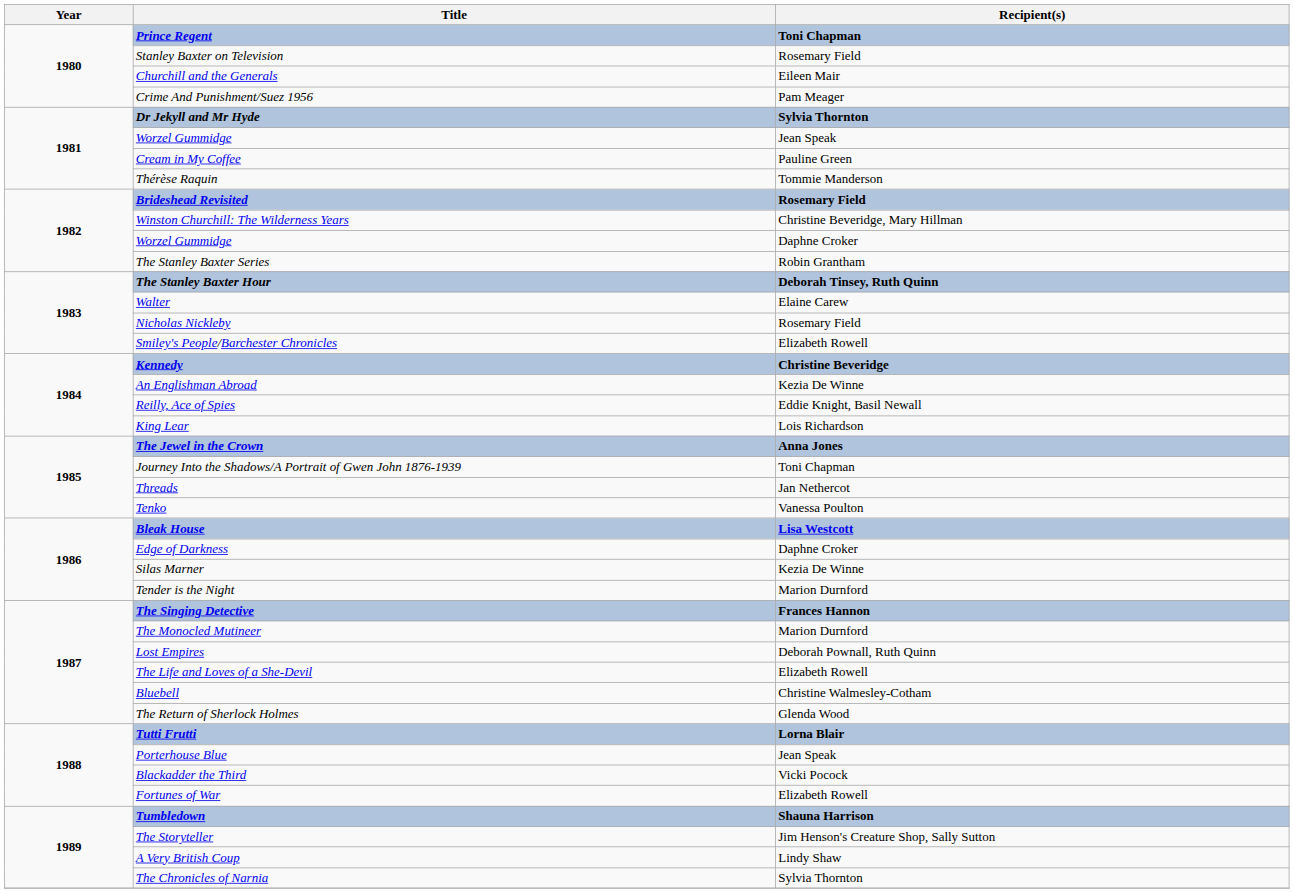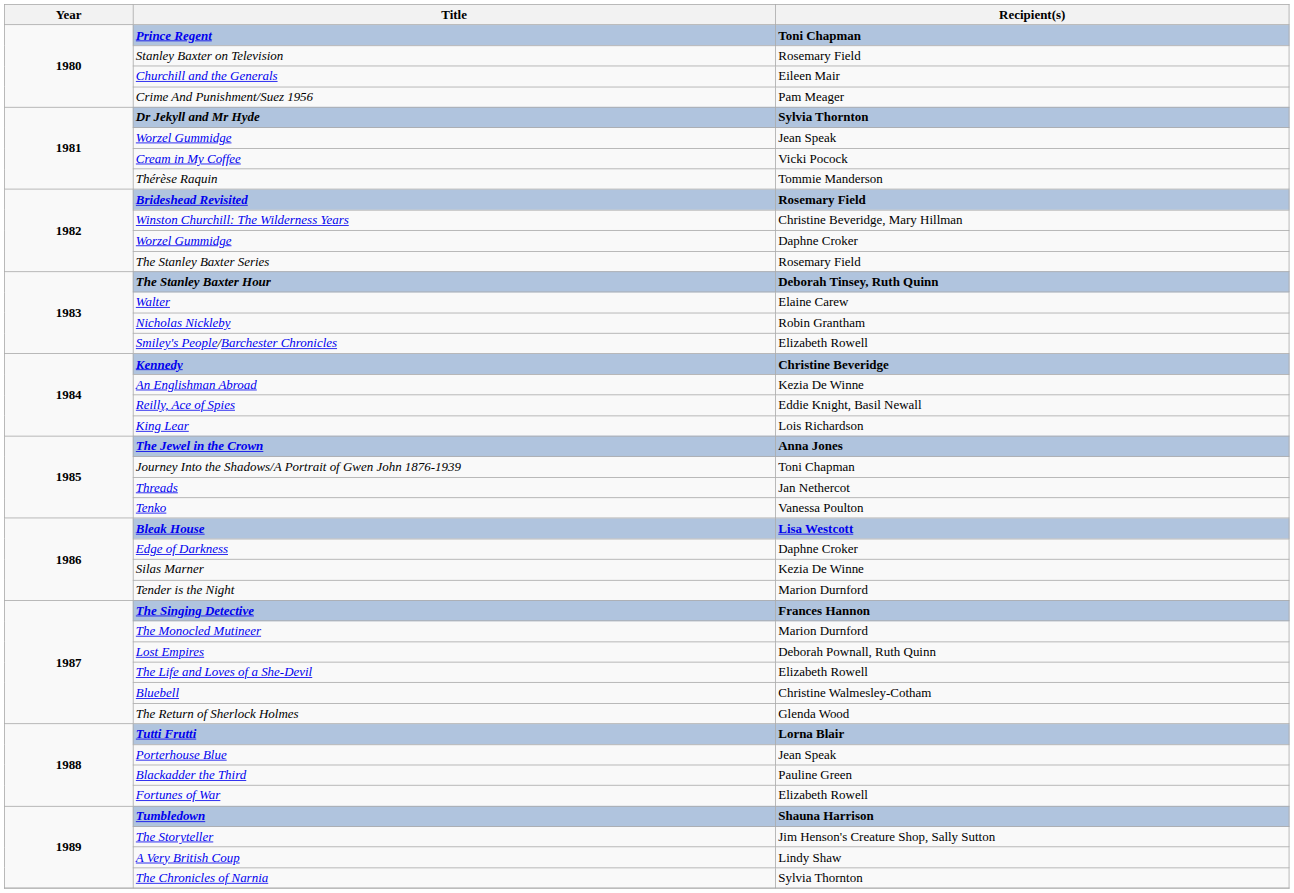Cream in My Coffee | Recipient(s): Pauline Green -> Vicki Pocock
The Stanley Baxter Series | Recipient(s): Robin Grantham -> Rosemary Field
Nicholas Nickleby | Recipient(s): Rosemary Field -> Robin Grantham
Blackadder the Third | Recipient(s): Vicki Pocock -> Pauline Green
